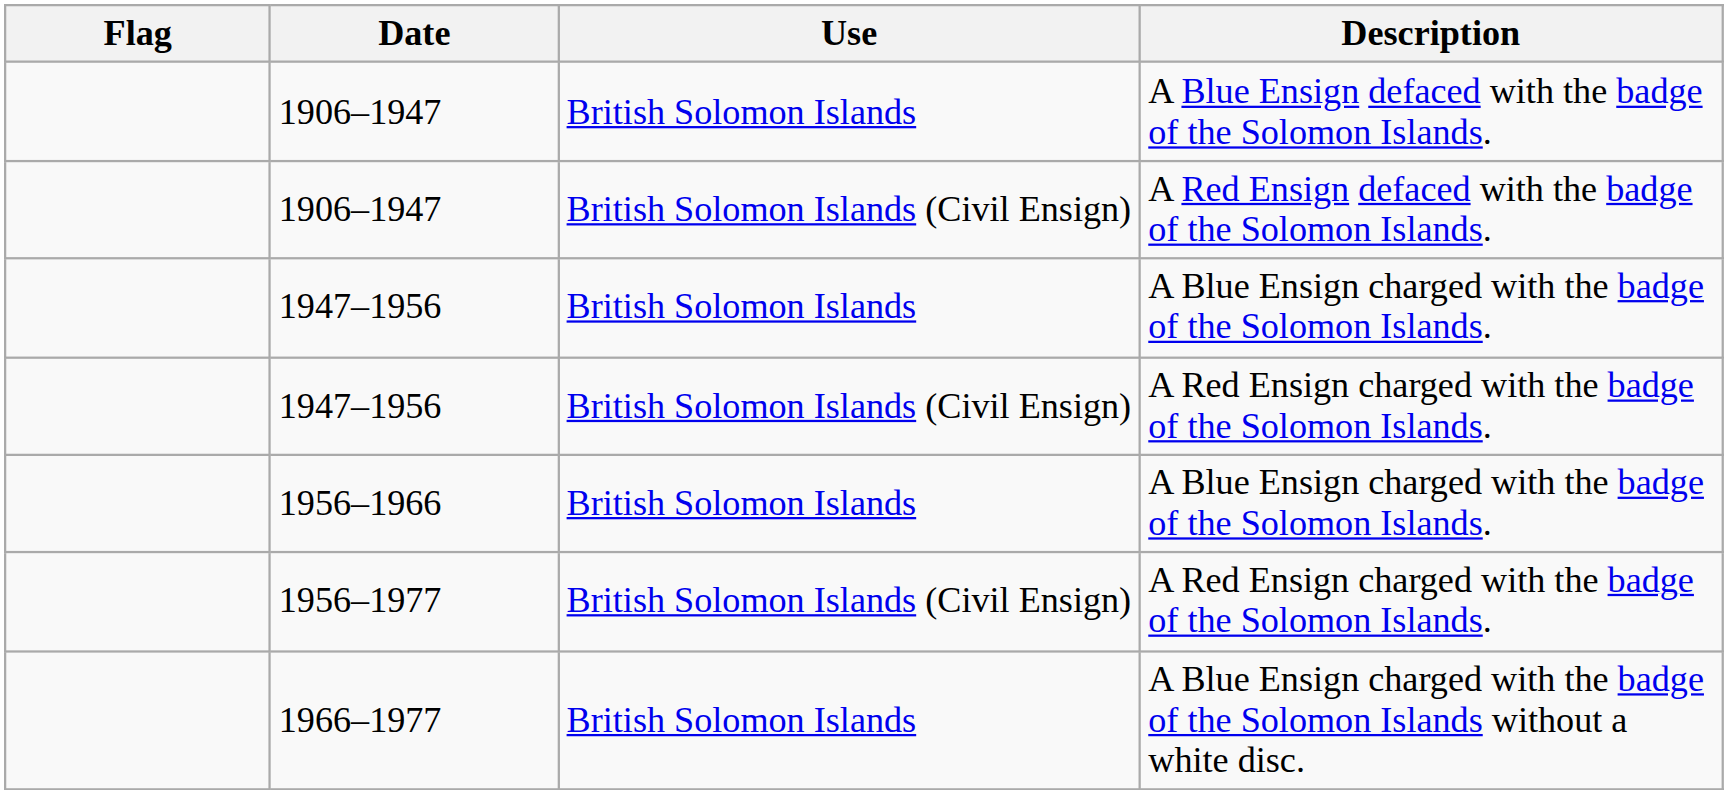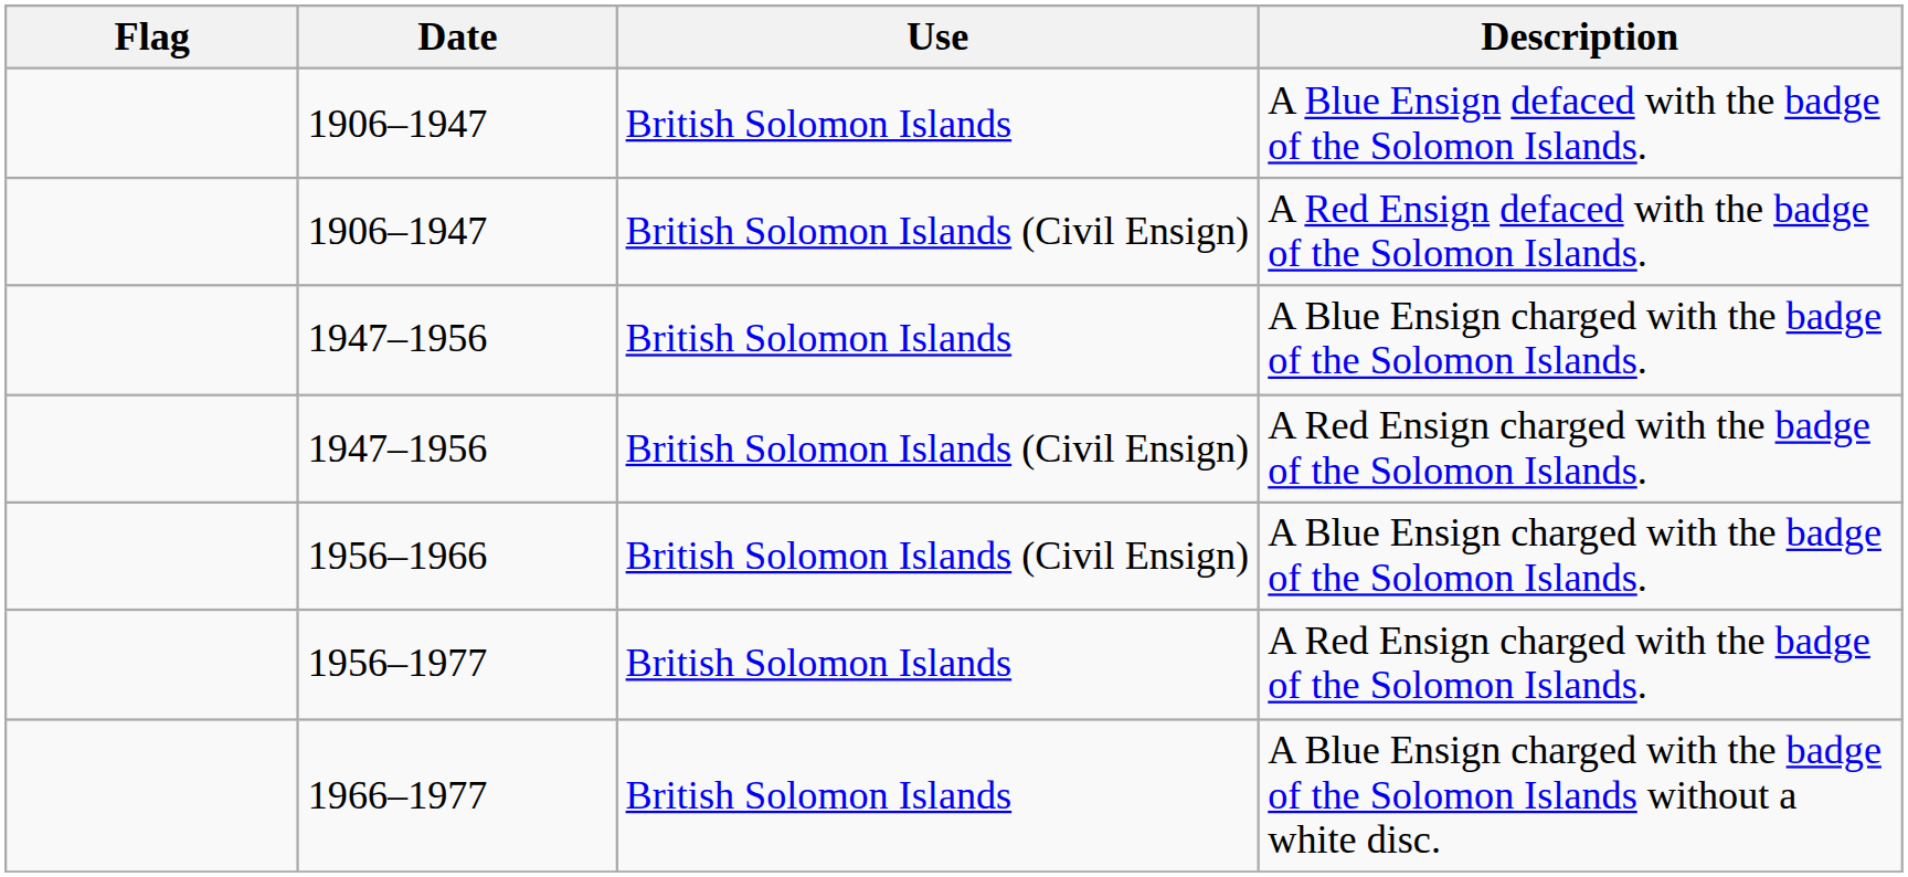1956–1966 | Use: British Solomon Islands -> British Solomon Islands (Civil Ensign)
1956–1977 | Use: British Solomon Islands (Civil Ensign) -> British Solomon Islands
